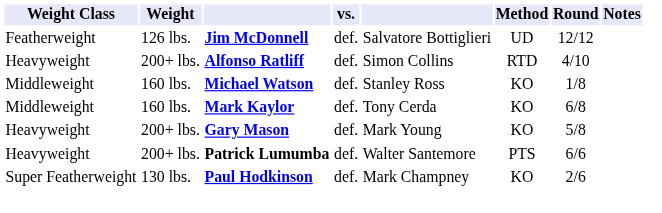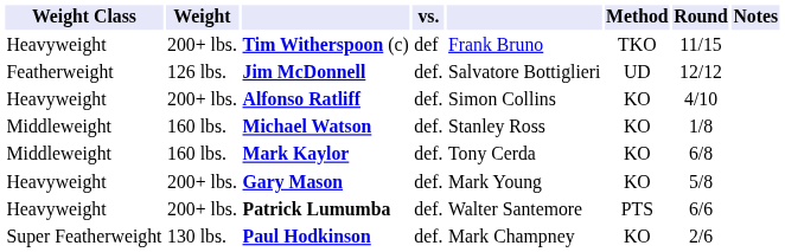+ row: Heavyweight | 200+ lbs. | Tim Witherspoon (c) | def | Frank Bruno | TKO | 11/15
Alfonso Ratliff | Method: RTD -> KO
